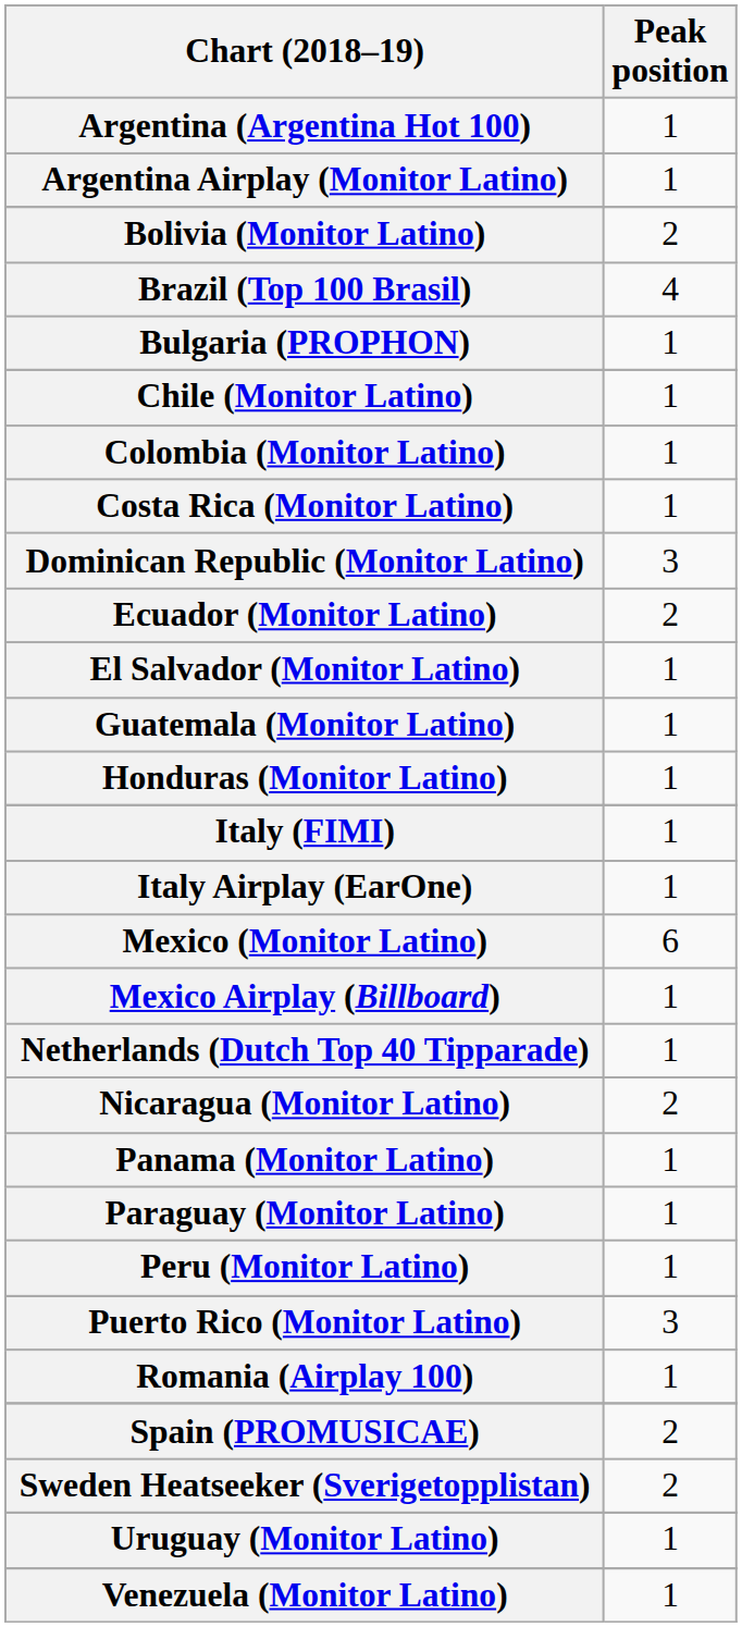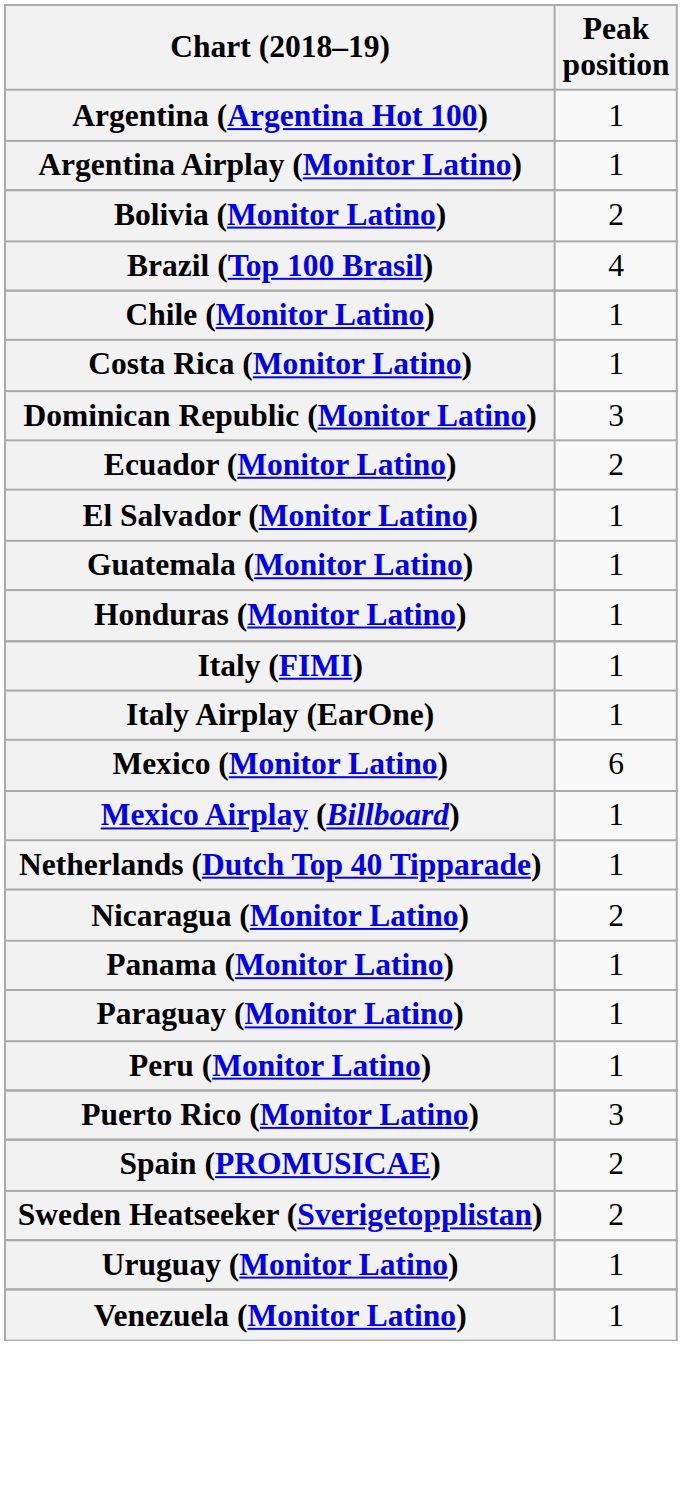- row: Bulgaria (PROPHON) | 1
- row: Colombia (Monitor Latino) | 1
- row: Romania (Airplay 100) | 1
